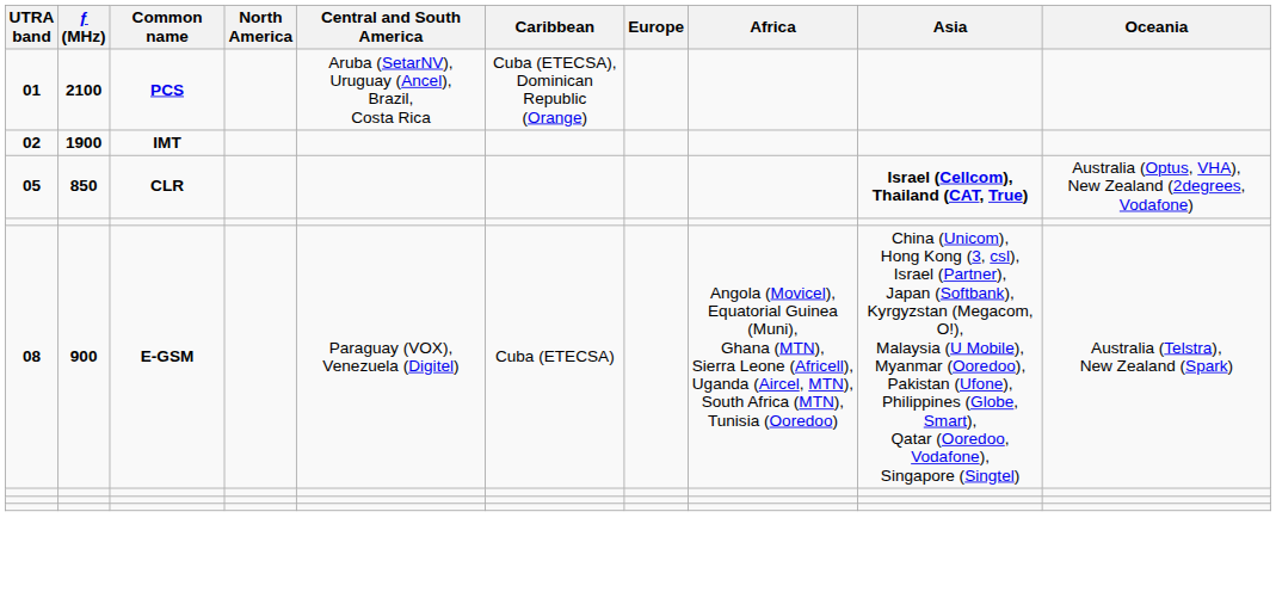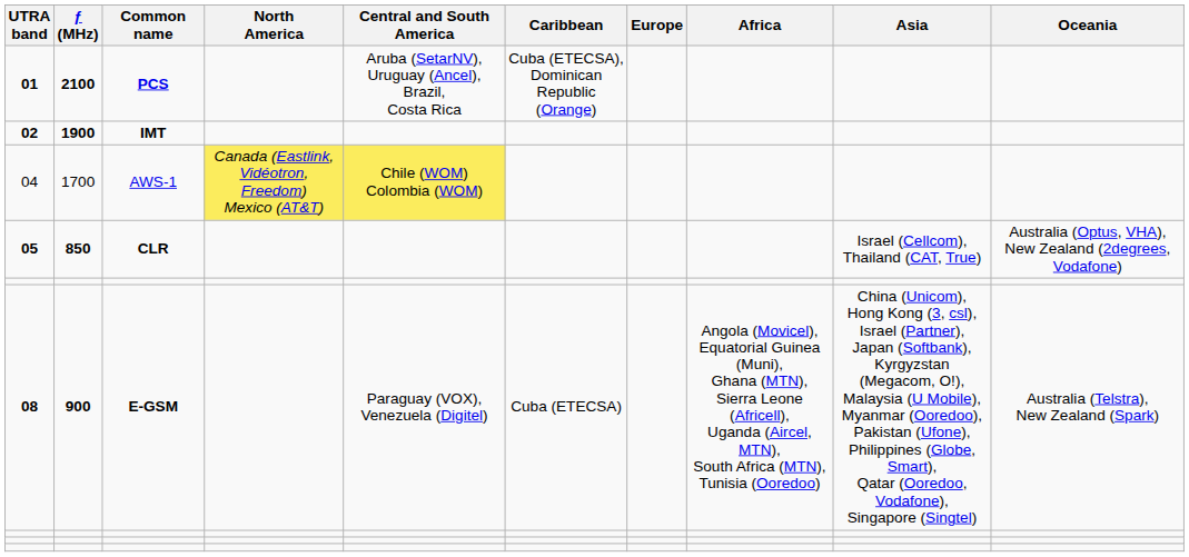+ row: 04 | 1700 | AWS-1 | Canada (Eastlink, Vidéotron, Freedom) Mexico (AT&T) | Chile (WOM) Colombia (WOM)
05 | Asia: bold -> normal
